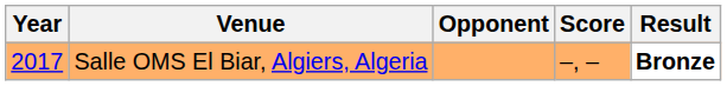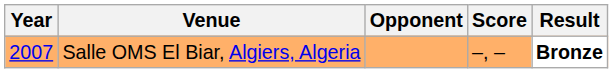Salle OMS El Biar, Algiers, Algeria | Year: 2017 -> 2007
